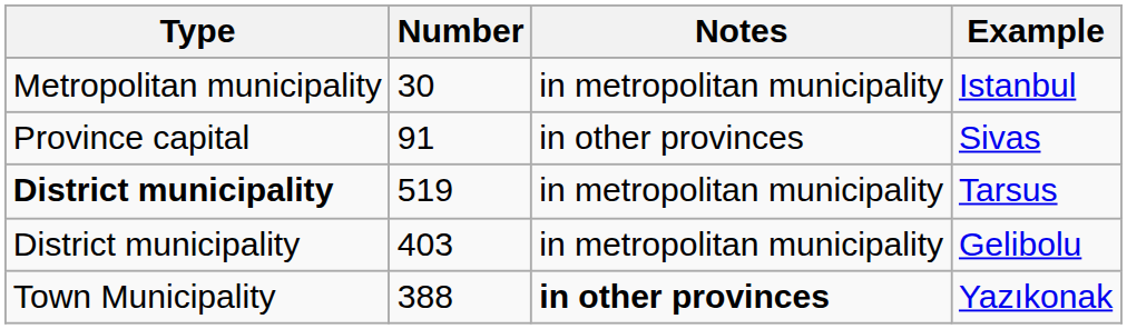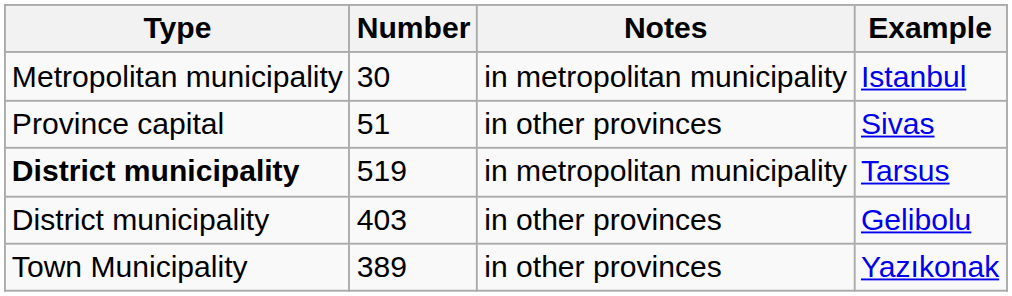Sivas | Number: 91 -> 51
Gelibolu | Notes: in metropolitan municipality -> in other provinces
Yazıkonak | Number: 388 -> 389
Yazıkonak | Notes: bold -> normal
